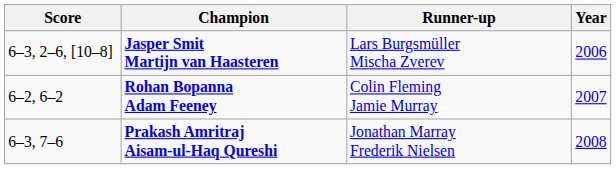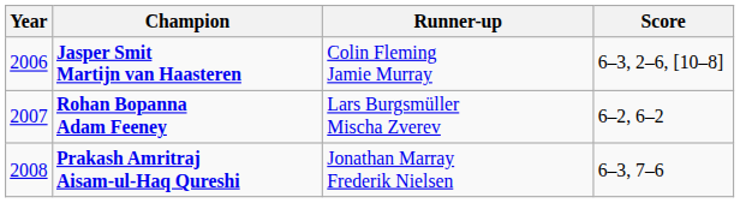columns swapped: Year <-> Score
Jasper Smit Martijn van Haasteren | Runner-up: Lars Burgsmüller Mischa Zverev -> Colin Fleming Jamie Murray
Rohan Bopanna Adam Feeney | Runner-up: Colin Fleming Jamie Murray -> Lars Burgsmüller Mischa Zverev
